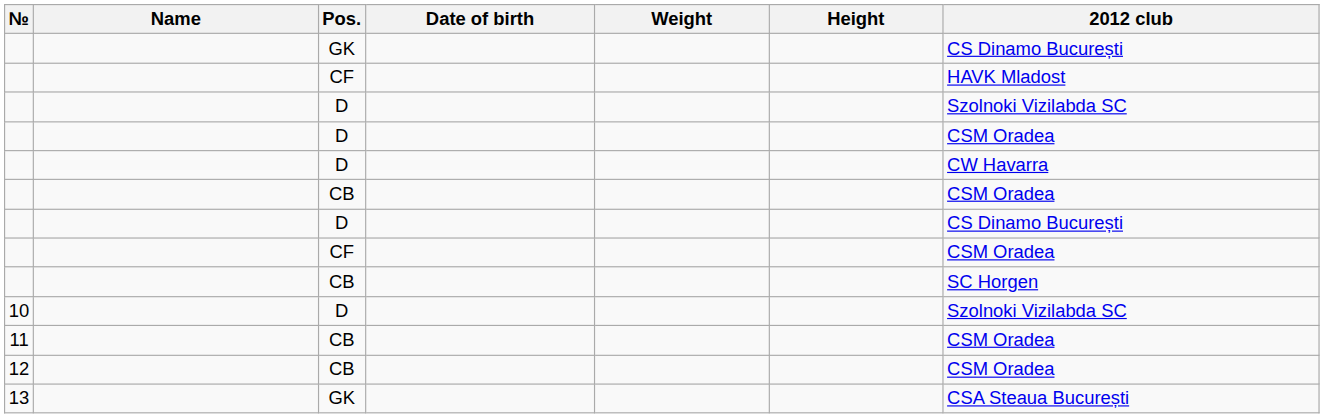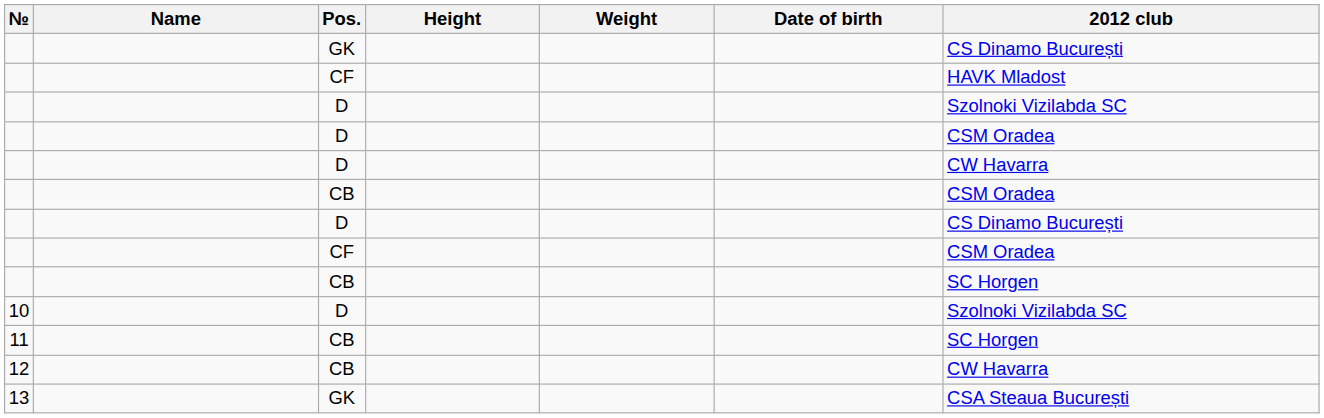columns swapped: Height <-> Date of birth
11 | 2012 club: CSM Oradea -> SC Horgen
12 | 2012 club: CSM Oradea -> CW Havarra
